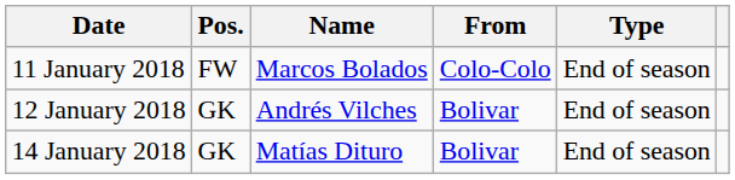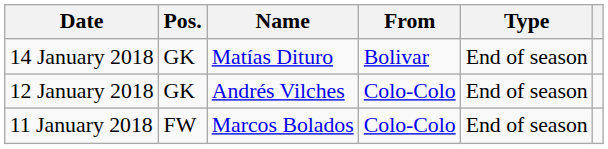rows swapped: 11 January 2018 <-> 14 January 2018
12 January 2018 | From: Bolivar -> Colo-Colo
